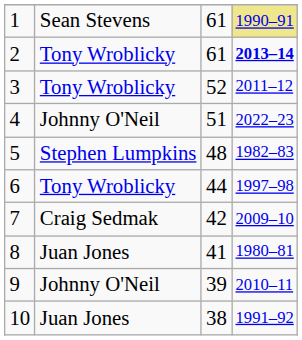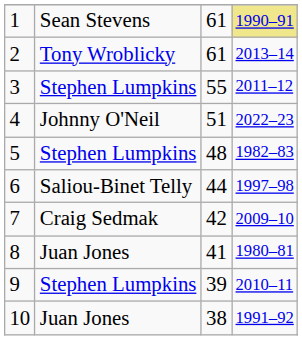2 | column 4: bold -> normal
3 | column 2: Tony Wroblicky -> Stephen Lumpkins
3 | column 3: 52 -> 55
6 | column 2: Tony Wroblicky -> Saliou-Binet Telly
9 | column 2: Johnny O'Neil -> Stephen Lumpkins
